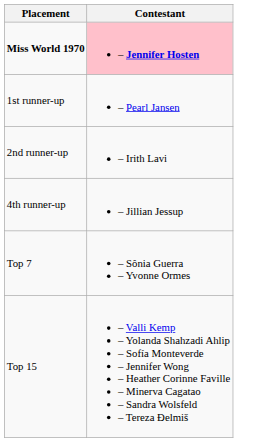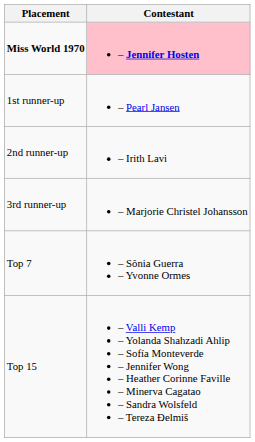+ row: 3rd runner-up | – Marjorie Christel Johansson
- row: 4th runner-up | – Jillian Jessup
